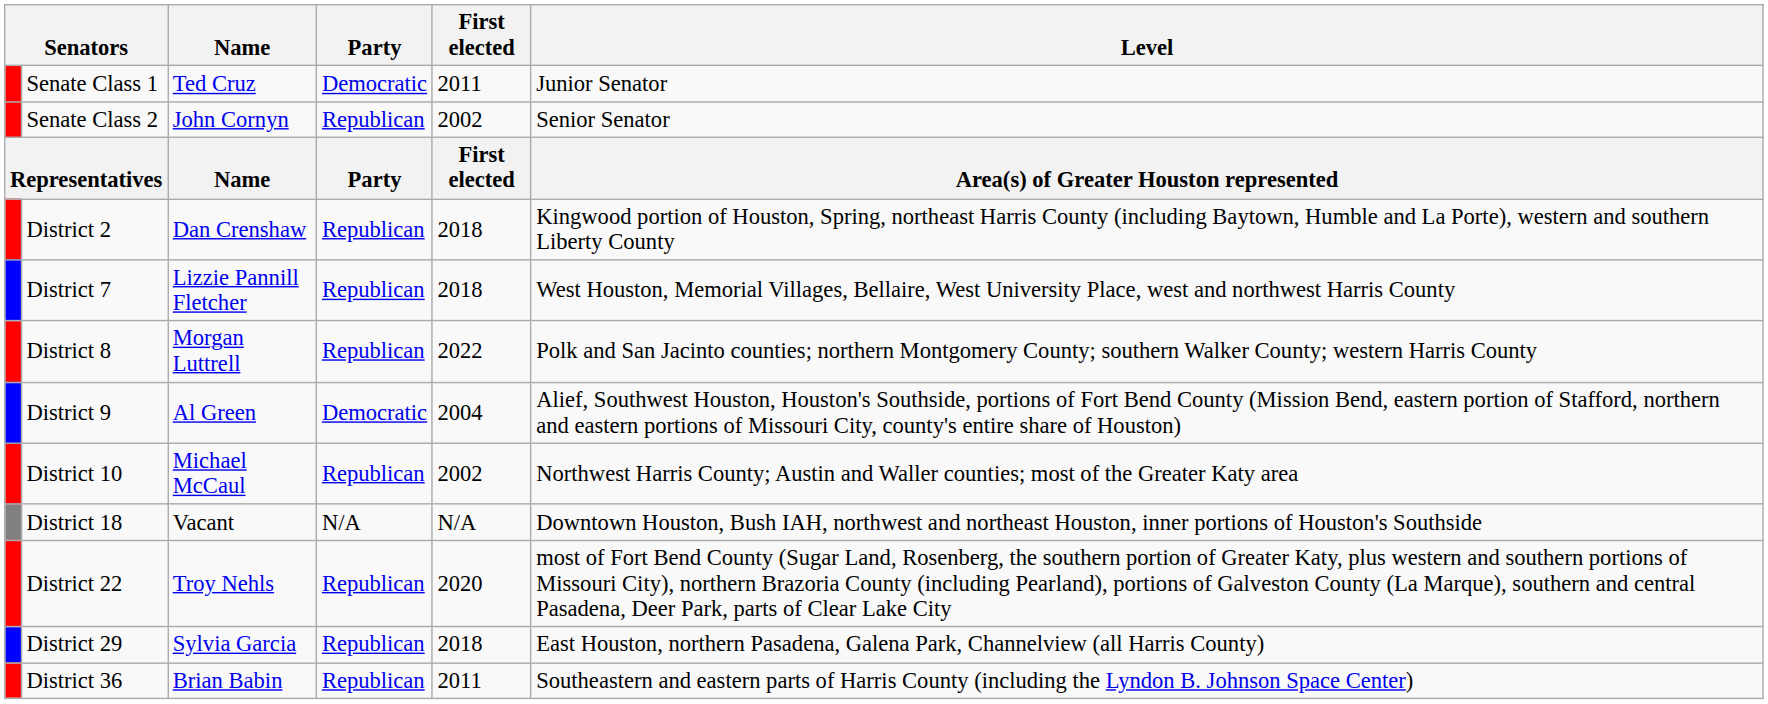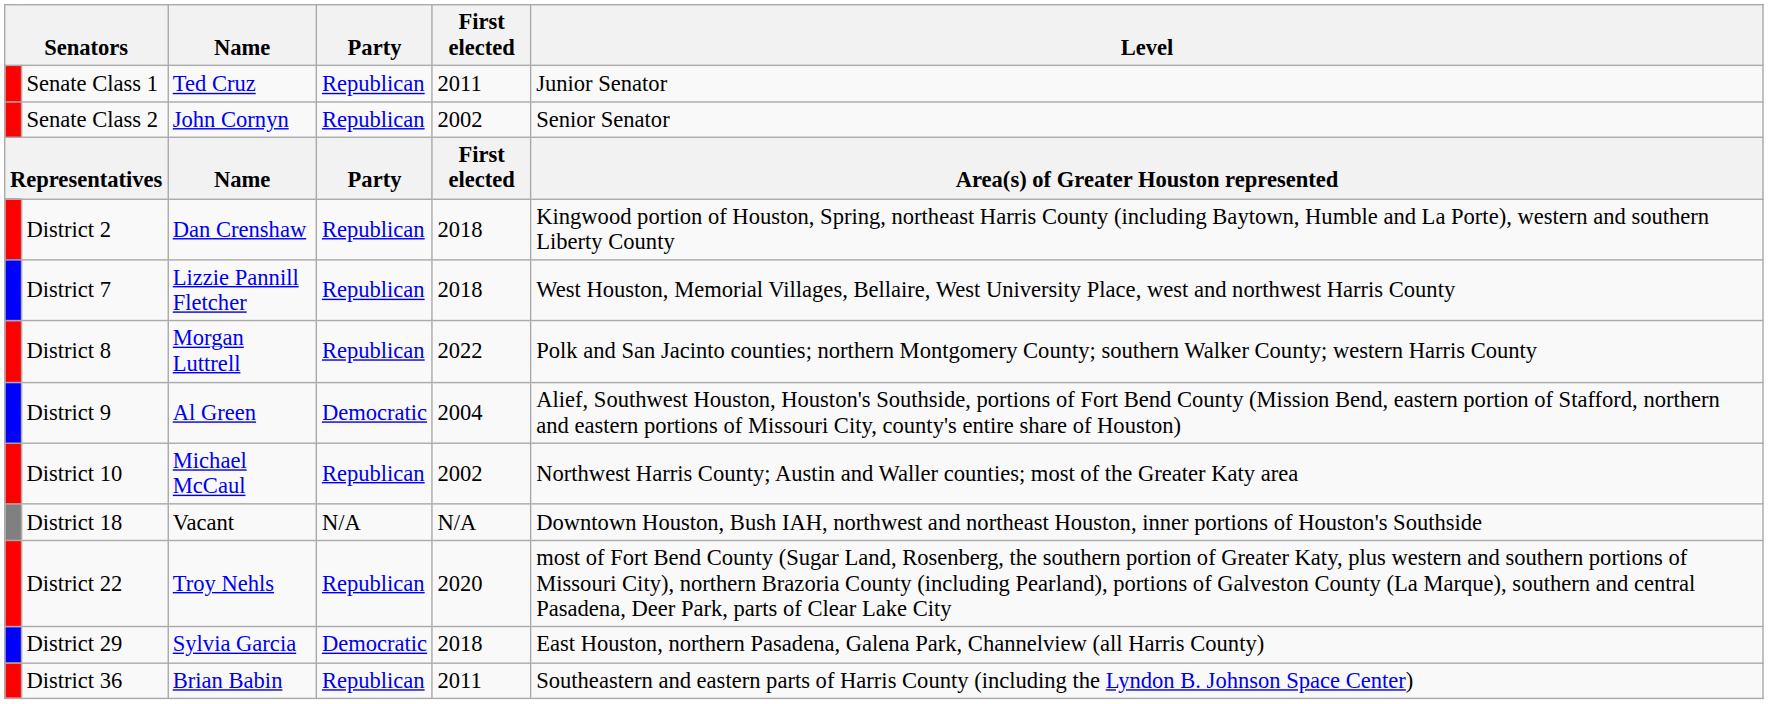Senate Class 1 | Party: Democratic -> Republican
District 29 | Party: Republican -> Democratic
